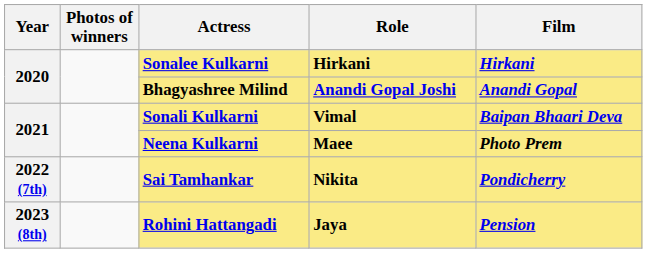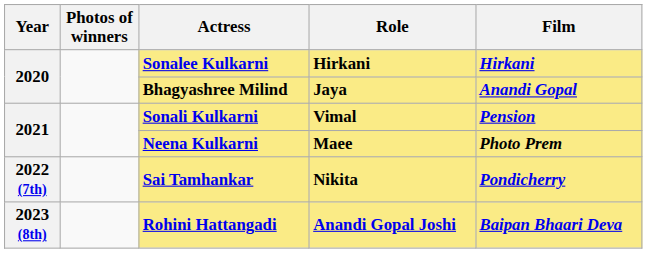Bhagyashree Milind | Role: Anandi Gopal Joshi -> Jaya
Sonali Kulkarni | Film: Baipan Bhaari Deva -> Pension
Rohini Hattangadi | Role: Jaya -> Anandi Gopal Joshi
Rohini Hattangadi | Film: Pension -> Baipan Bhaari Deva
